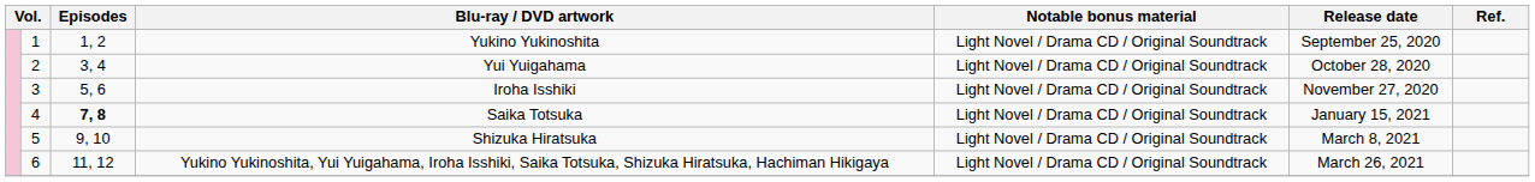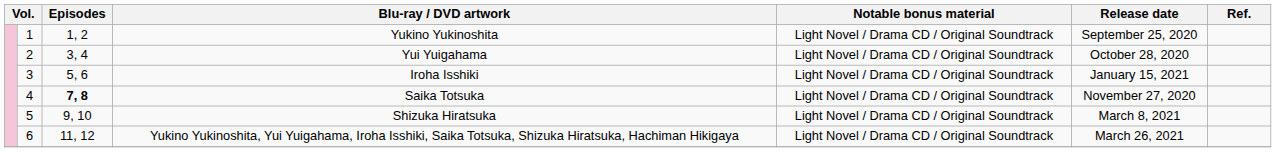Iroha Isshiki | Release date: November 27, 2020 -> January 15, 2021
Saika Totsuka | Release date: January 15, 2021 -> November 27, 2020
